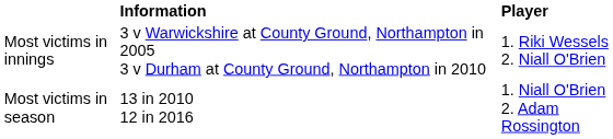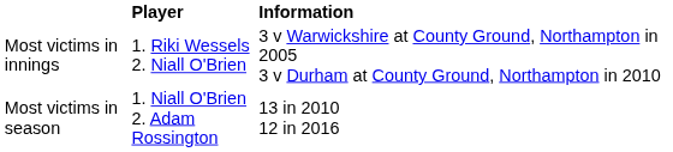columns swapped: Player <-> Information
